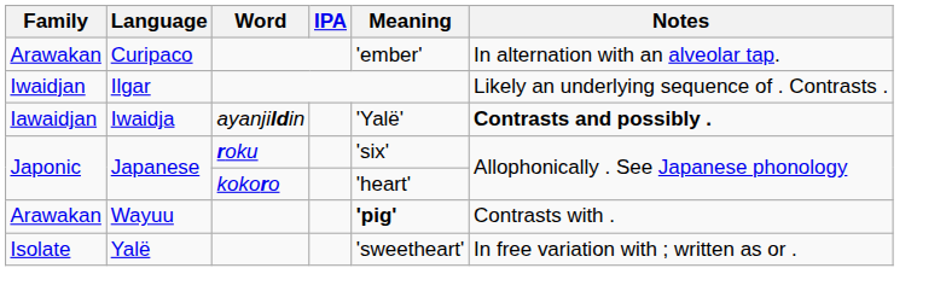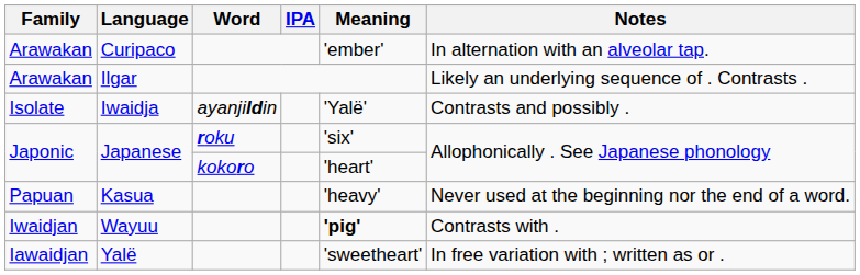Ilgar | Family: Iwaidjan -> Arawakan
Iwaidja | Family: Iawaidjan -> Isolate
Iwaidja | Notes: bold -> normal
+ row: Papuan | Kasua | 'heavy' | Never used at the beginning nor the end of a word.
Wayuu | Family: Arawakan -> Iwaidjan
Yalë | Family: Isolate -> Iawaidjan
